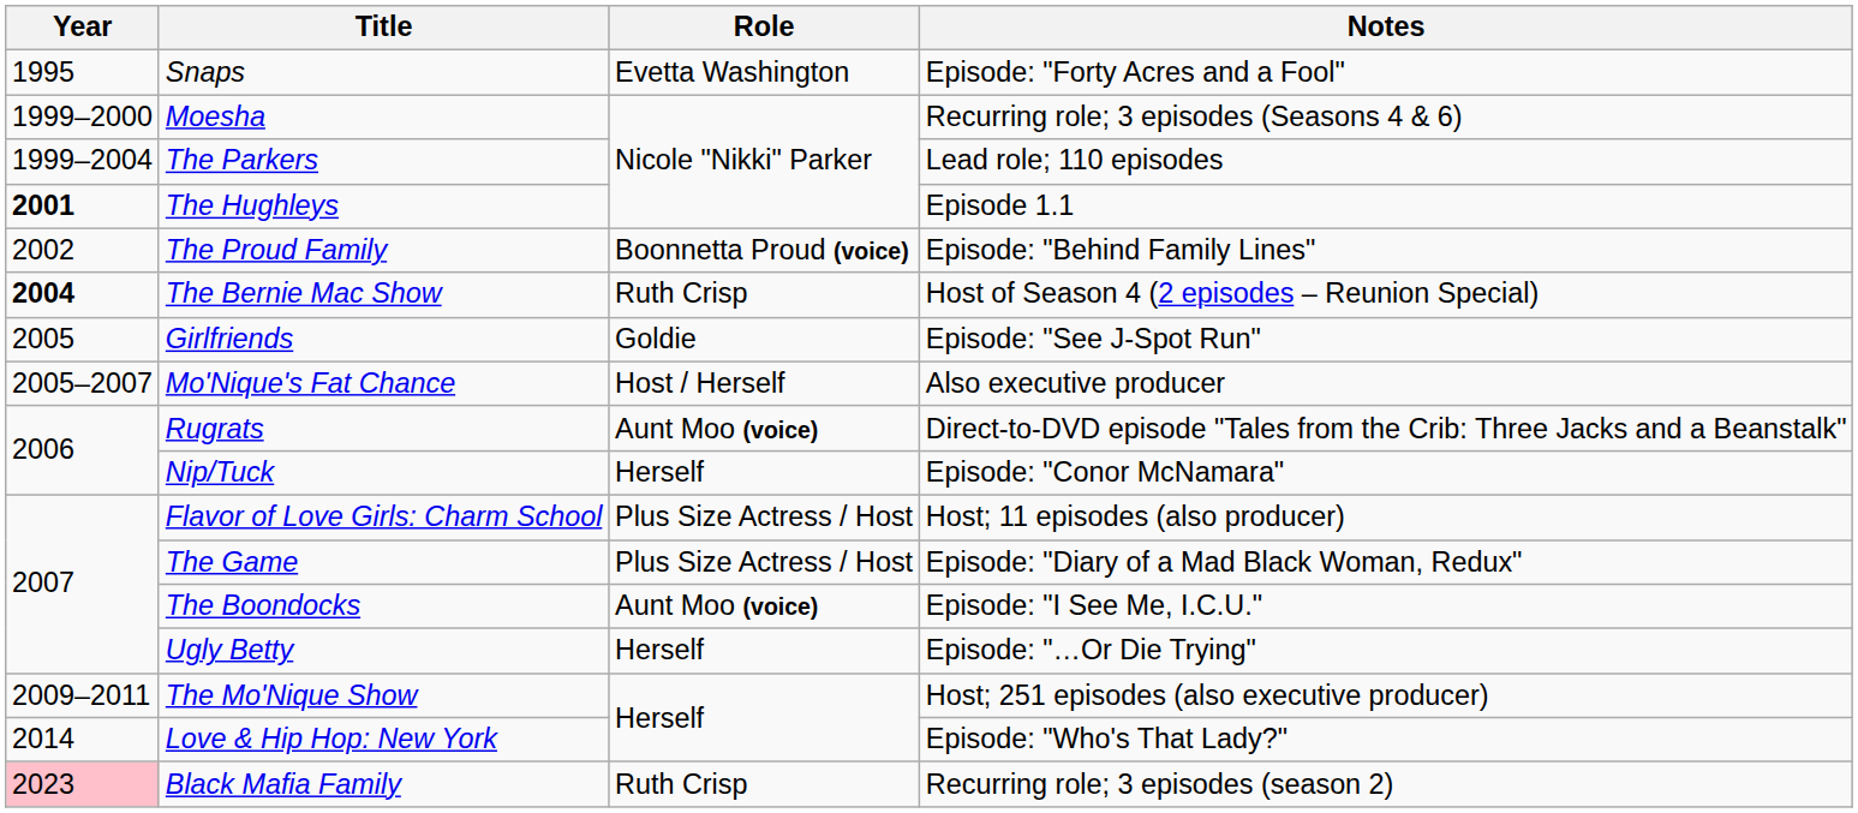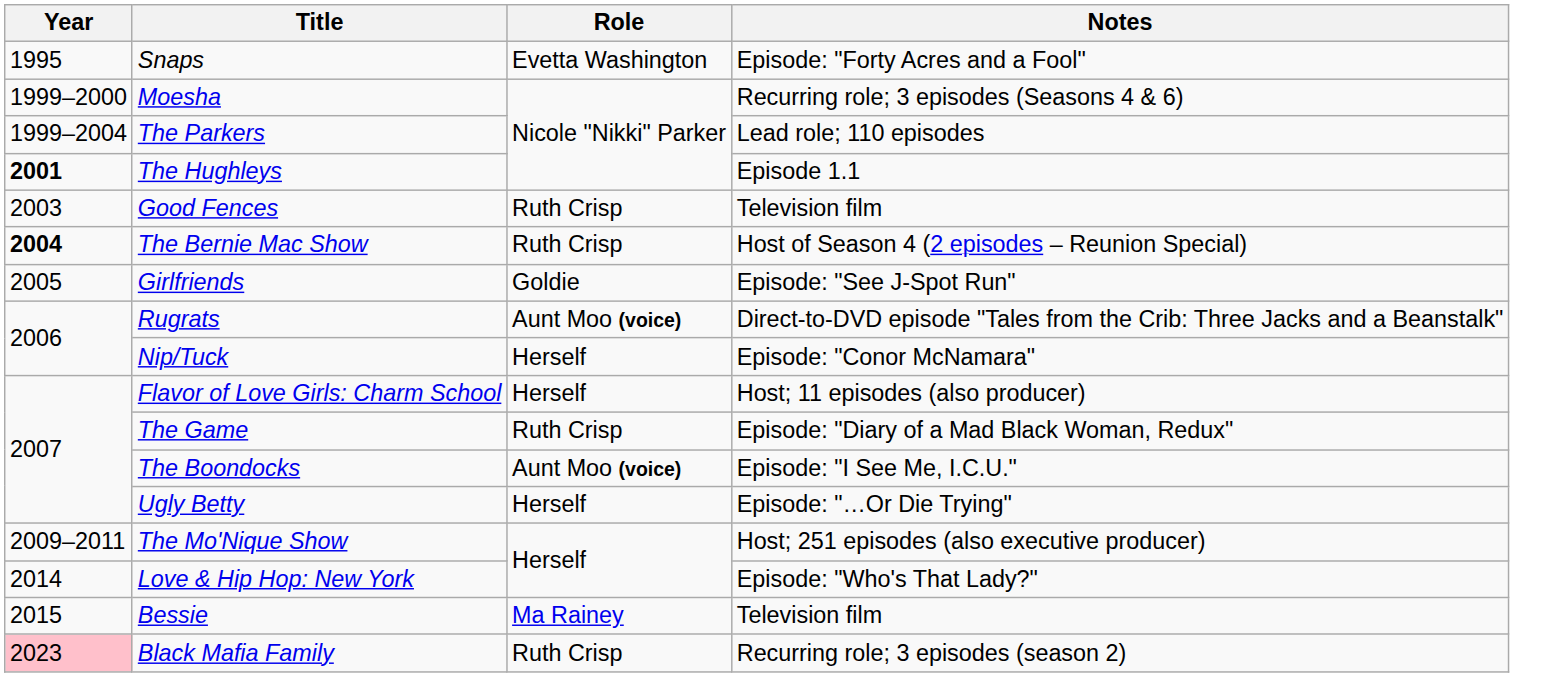- row: 2002 | The Proud Family | Boonnetta Proud (voice) | Episode: "Behind Family Lines"
+ row: 2003 | Good Fences | Ruth Crisp | Television film
- row: 2005–2007 | Mo'Nique's Fat Chance | Host / Herself | Also executive producer
Flavor of Love Girls: Charm School | Role: Plus Size Actress / Host -> Herself
The Game | Role: Plus Size Actress / Host -> Ruth Crisp
+ row: 2015 | Bessie | Ma Rainey | Television film
